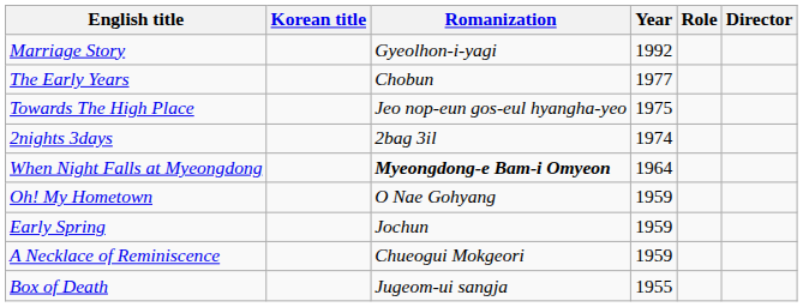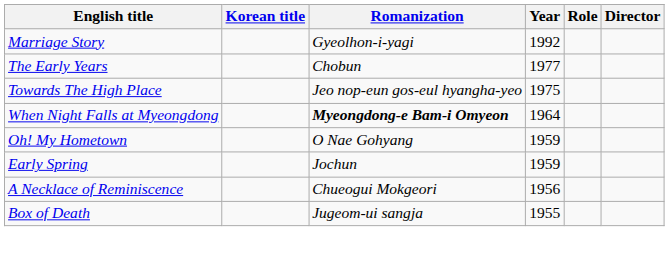- row: 2nights 3days | 2bag 3il | 1974
A Necklace of Reminiscence | Year: 1959 -> 1956
